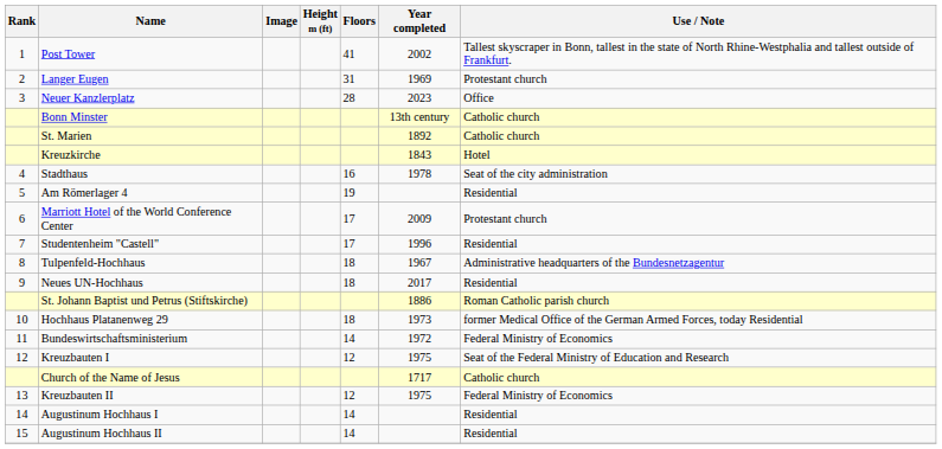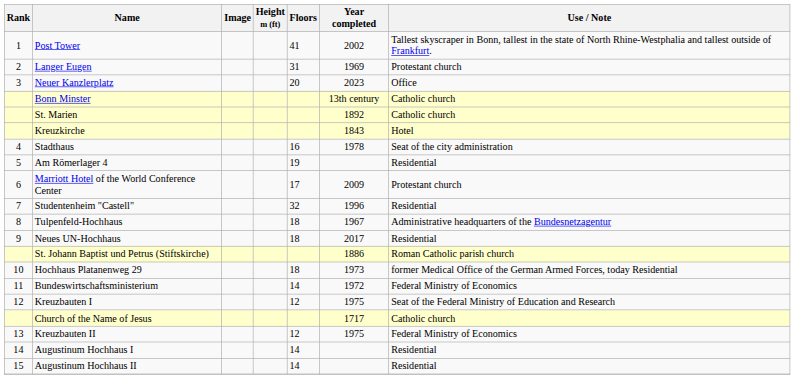Neuer Kanzlerplatz | Floors: 28 -> 20
Studentenheim "Castell" | Floors: 17 -> 32
